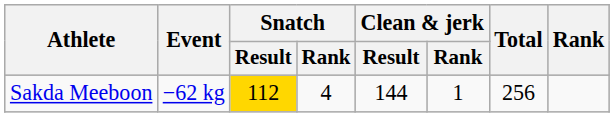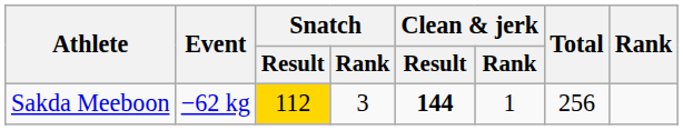Sakda Meeboon | Snatch / Rank: 4 -> 3
Sakda Meeboon | Clean & jerk / Result: normal -> bold
